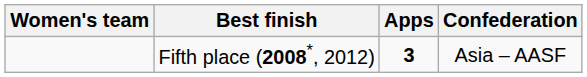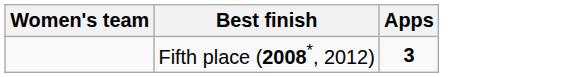- column: Confederation | Asia – AASF
